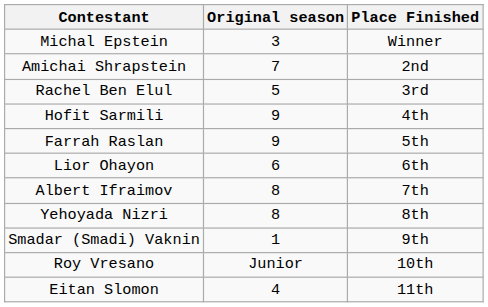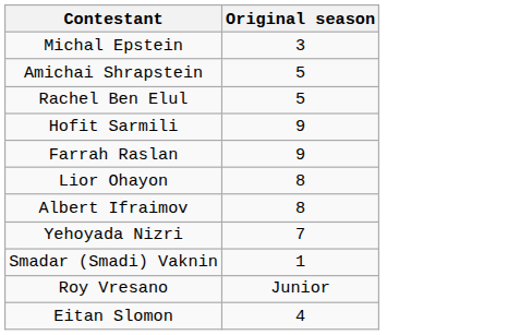- column: Place Finished | Winner | 2nd | 3rd | 4th | 5th | 6th | 7th | 8th | 9th | 10th | 11th
Amichai Shrapstein | Original season: 7 -> 5
Lior Ohayon | Original season: 6 -> 8
Yehoyada Nizri | Original season: 8 -> 7
